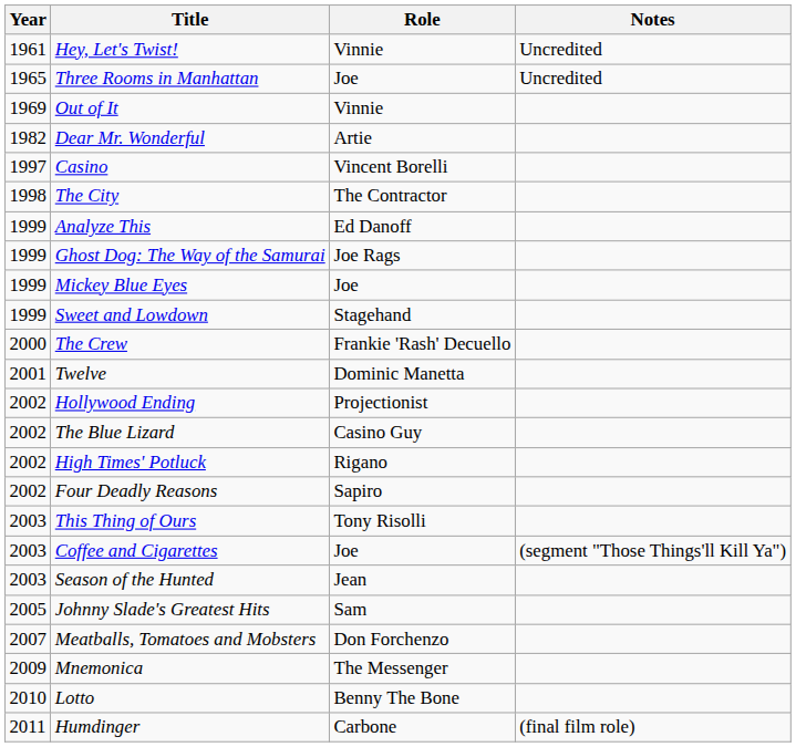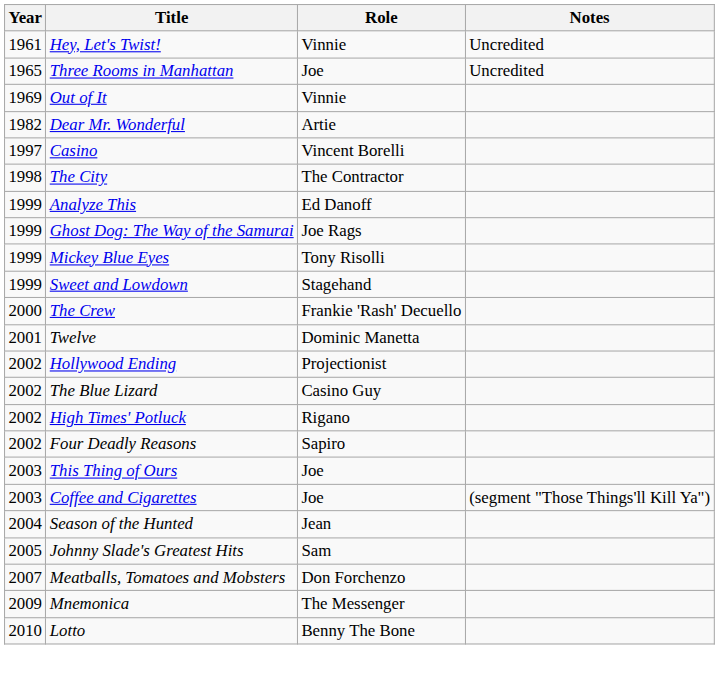Mickey Blue Eyes | Role: Joe -> Tony Risolli
This Thing of Ours | Role: Tony Risolli -> Joe
Season of the Hunted | Year: 2003 -> 2004
- row: 2011 | Humdinger | Carbone | (final film role)
